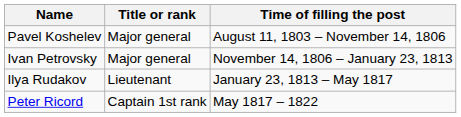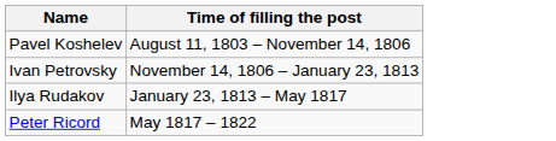- column: Title or rank | Major general | Major general | Lieutenant | Captain 1st rank
